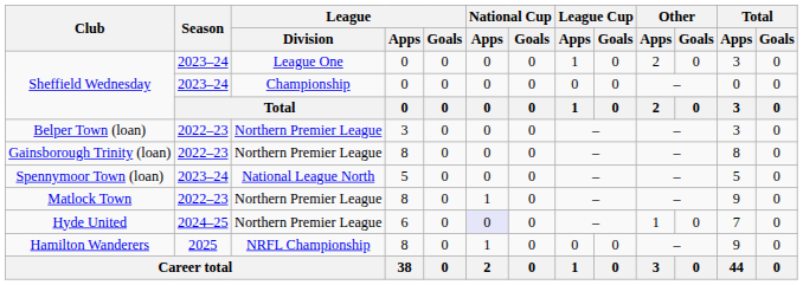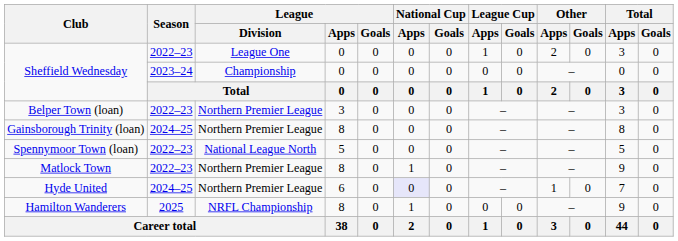Sheffield Wednesday / League One | Season: 2023–24 -> 2022–23
Gainsborough Trinity (loan) | Season: 2022–23 -> 2024–25
Spennymoor Town (loan) | Season: 2023–24 -> 2022–23
